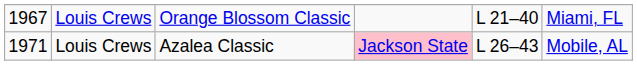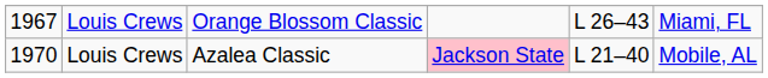Orange Blossom Classic | column 5: L 21–40 -> L 26–43
Azalea Classic | column 1: 1971 -> 1970
Azalea Classic | column 5: L 26–43 -> L 21–40
